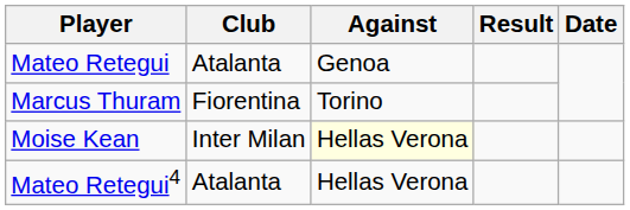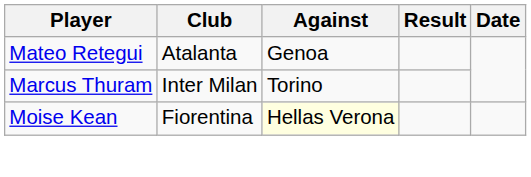Marcus Thuram | Club: Fiorentina -> Inter Milan
Moise Kean | Club: Inter Milan -> Fiorentina
- row: Mateo Retegui4 | Atalanta | Hellas Verona
